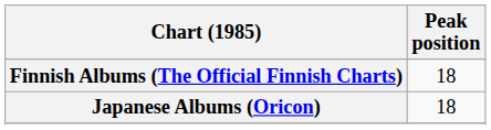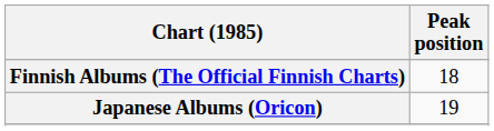Japanese Albums (Oricon) | Peak position: 18 -> 19
